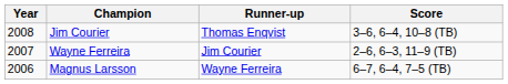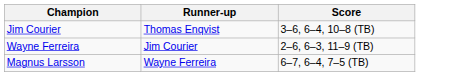- column: Year | 2008 | 2007 | 2006
